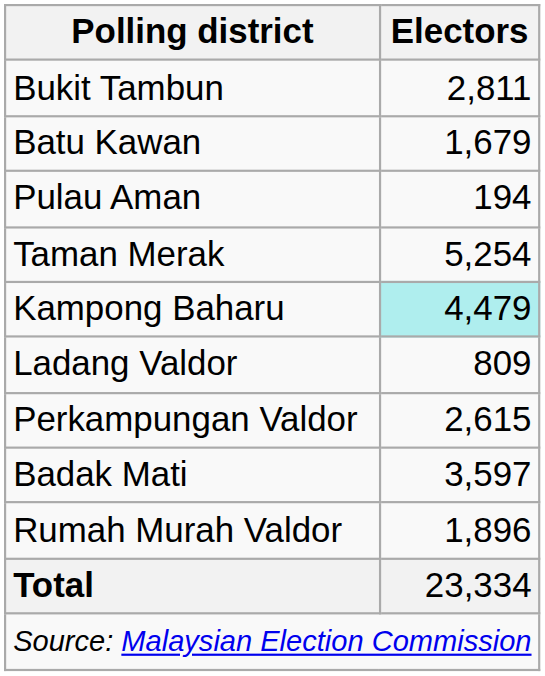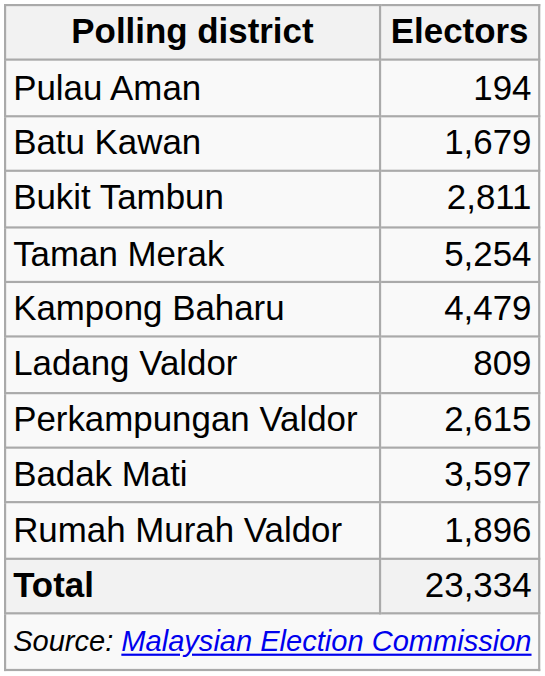rows swapped: Pulau Aman <-> Bukit Tambun
Kampong Baharu | Electors: paleturquoise background -> no background
